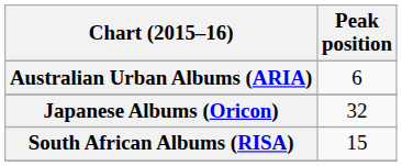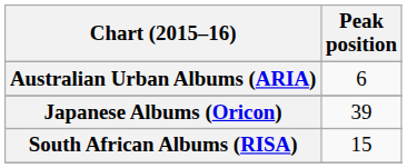Japanese Albums (Oricon) | Peak position: 32 -> 39
